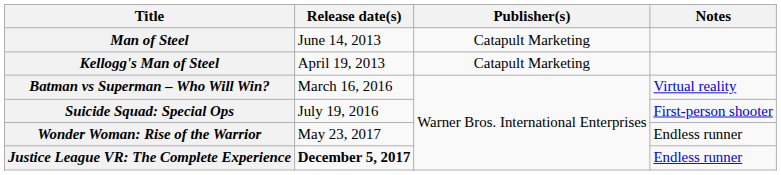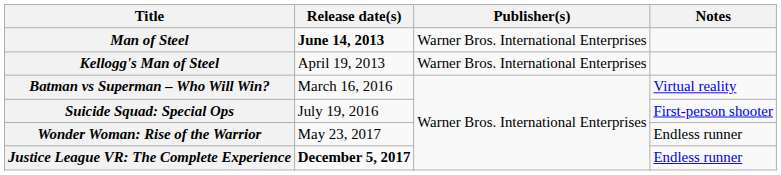Man of Steel | Release date(s): normal -> bold
Man of Steel | Publisher(s): Catapult Marketing -> Warner Bros. International Enterprises
Kellogg's Man of Steel | Publisher(s): Catapult Marketing -> Warner Bros. International Enterprises
